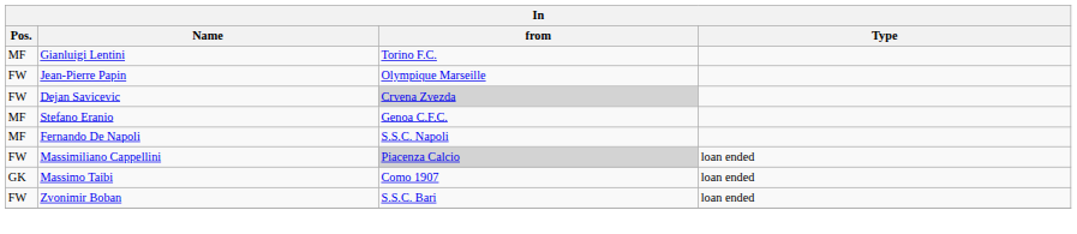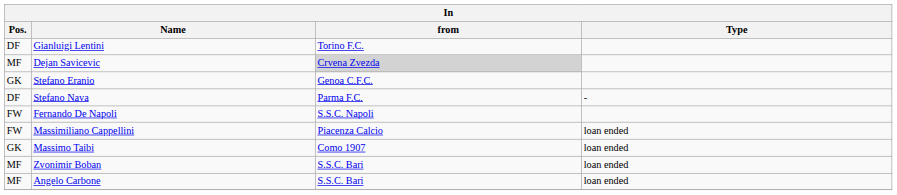Gianluigi Lentini | Pos.: MF -> DF
- row: FW | Jean-Pierre Papin | Olympique Marseille
Dejan Savicevic | Pos.: FW -> MF
Stefano Eranio | Pos.: MF -> GK
+ row: DF | Stefano Nava | Parma F.C. | -
Fernando De Napoli | Pos.: MF -> FW
Massimiliano Cappellini | from: lightgrey background -> no background
Zvonimir Boban | Pos.: FW -> MF
+ row: MF | Angelo Carbone | S.S.C. Bari | loan ended
